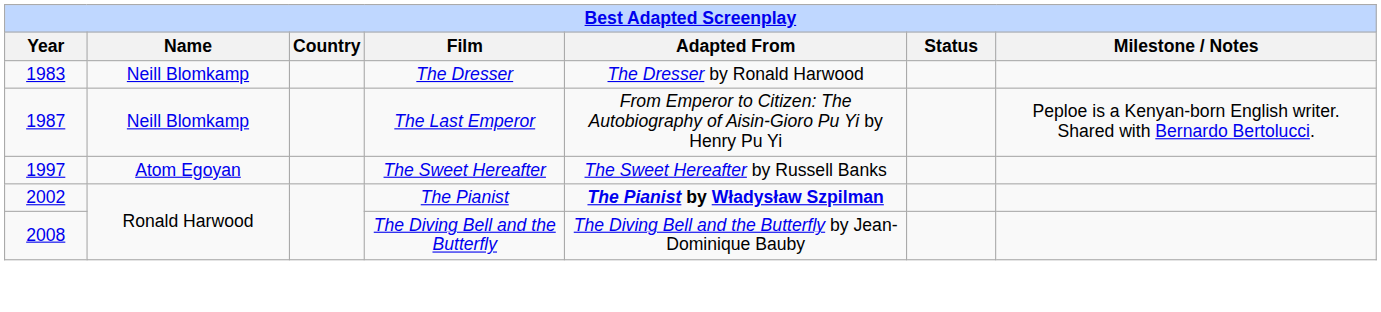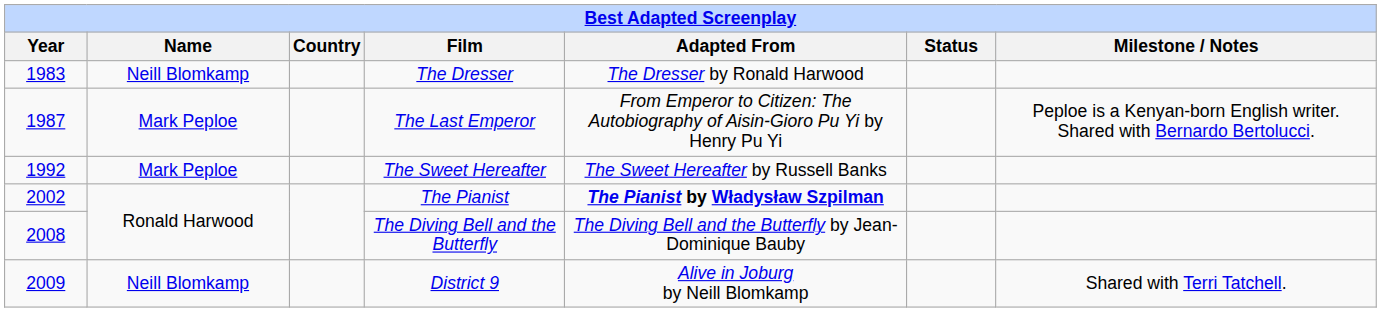The Last Emperor | Name: Neill Blomkamp -> Mark Peploe
The Sweet Hereafter | Year: 1997 -> 1992
The Sweet Hereafter | Name: Atom Egoyan -> Mark Peploe
+ row: 2009 | Neill Blomkamp | District 9 | Alive in Joburg by Neill Blomkamp | Shared with Terri Tatchell.
